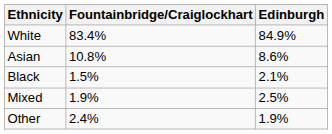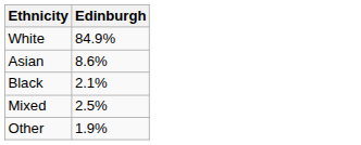- column: Fountainbridge/Craiglockhart | 83.4% | 10.8% | 1.5% | 1.9% | 2.4%
